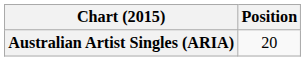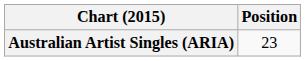Australian Artist Singles (ARIA) | Position: 20 -> 23
